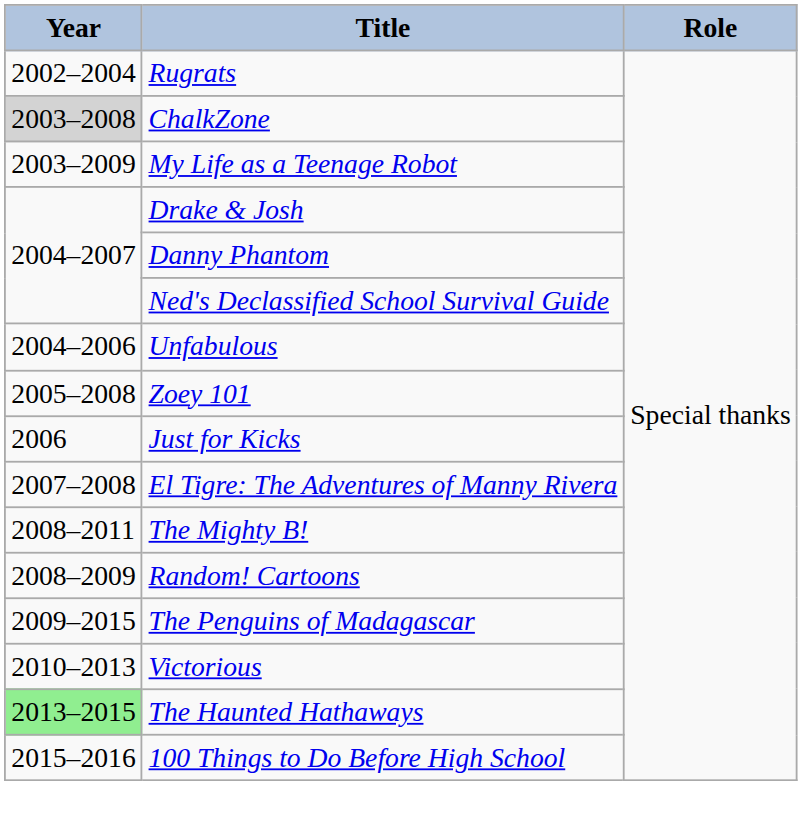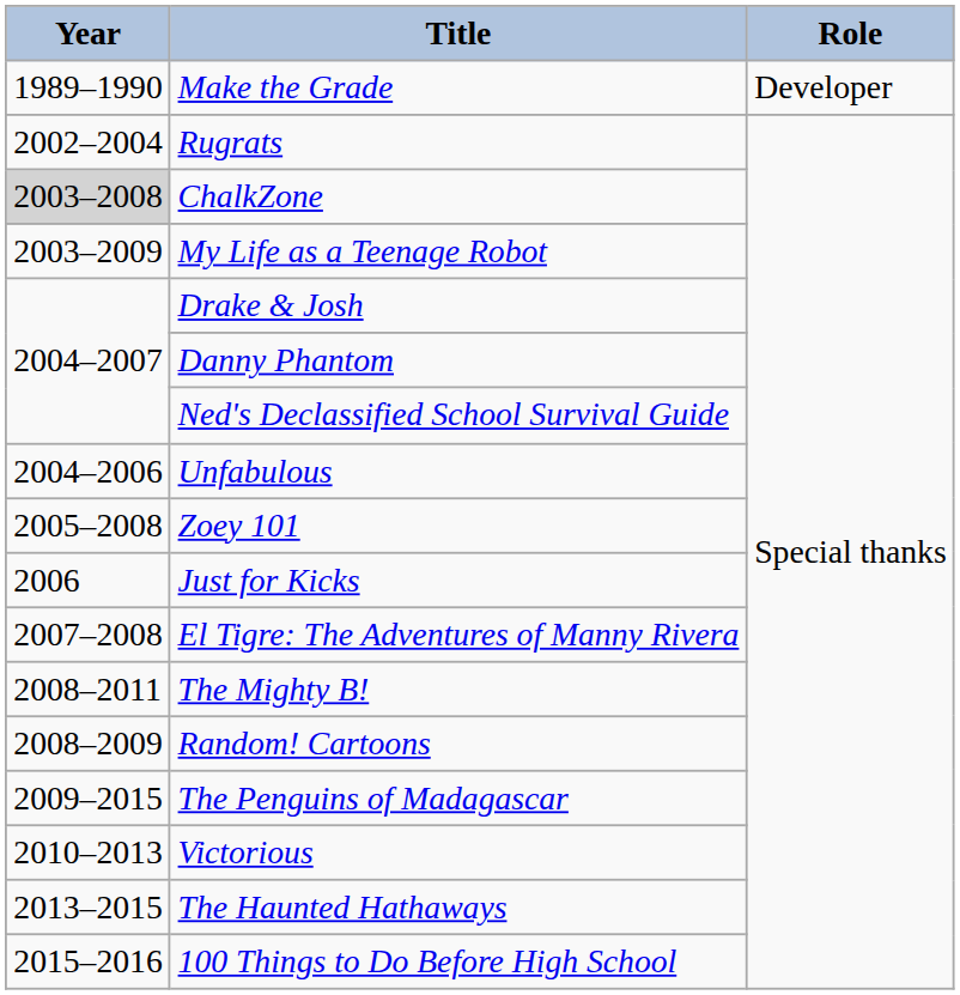+ row: 1989–1990 | Make the Grade | Developer
The Haunted Hathaways | Year: lightgreen background -> no background
